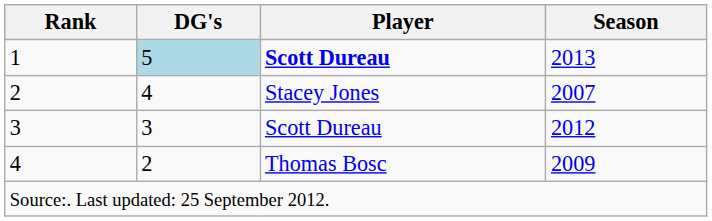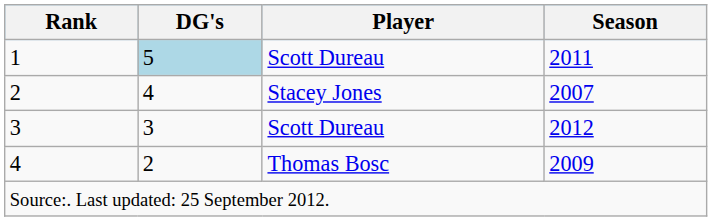1 | Player: bold -> normal
1 | Season: 2013 -> 2011
